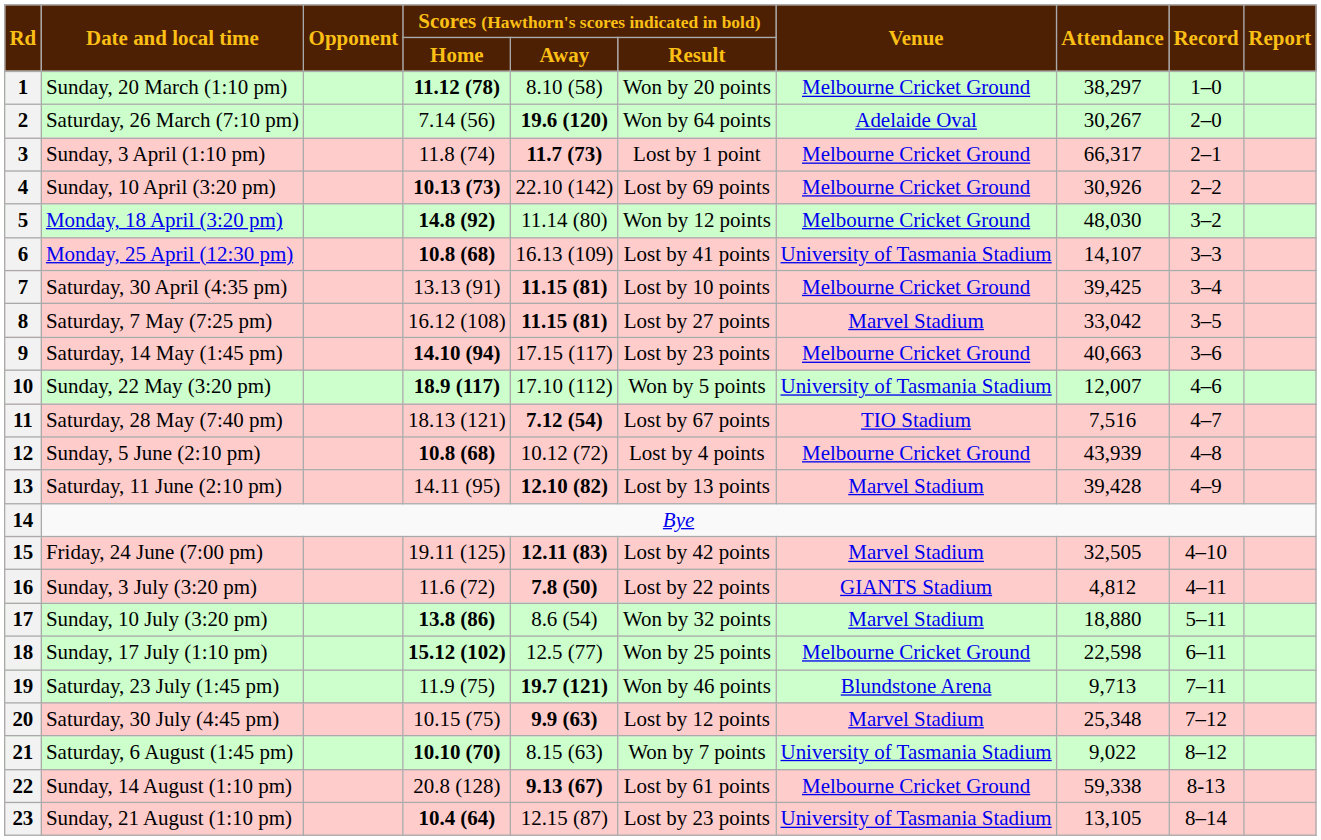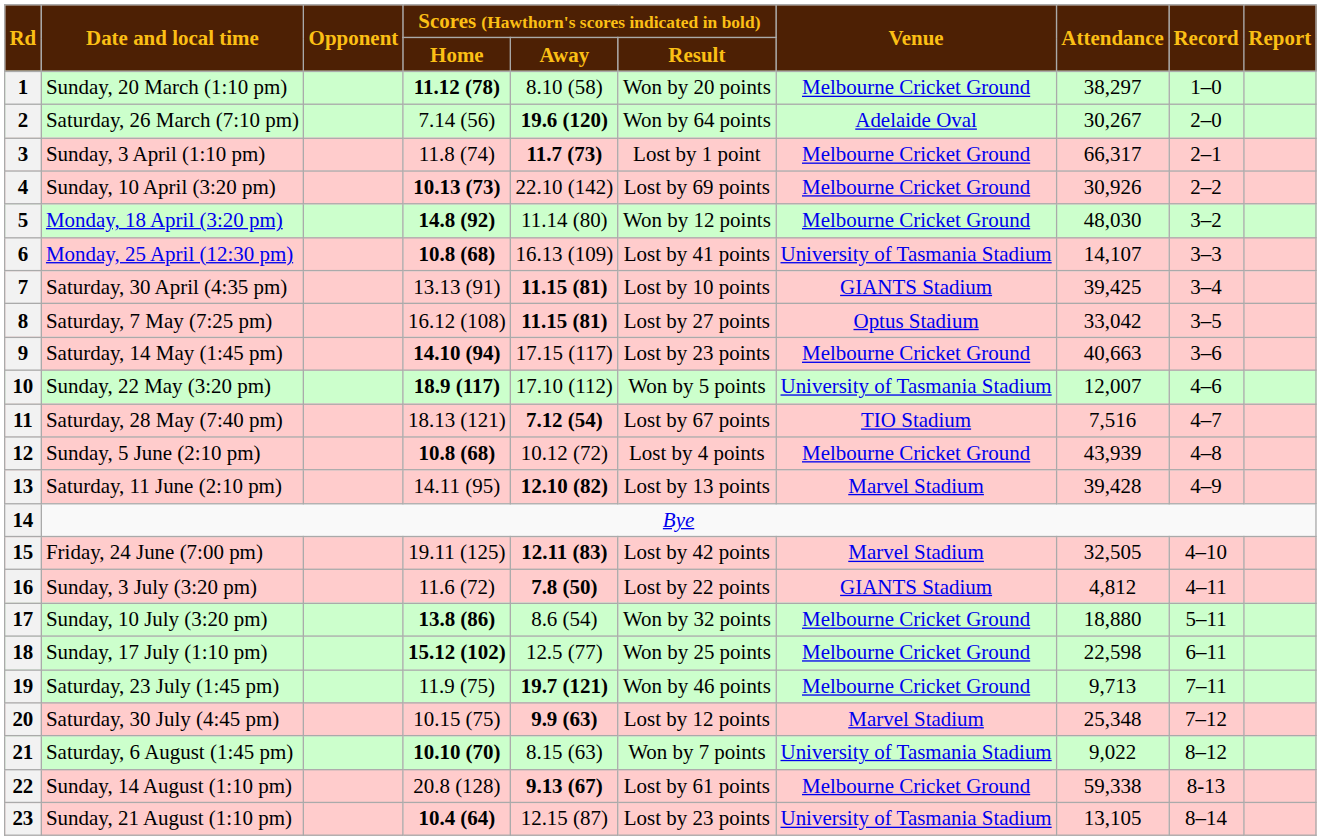7 | Venue: Melbourne Cricket Ground -> GIANTS Stadium
8 | Venue: Marvel Stadium -> Optus Stadium
17 | Venue: Marvel Stadium -> Melbourne Cricket Ground
19 | Venue: Blundstone Arena -> Melbourne Cricket Ground
